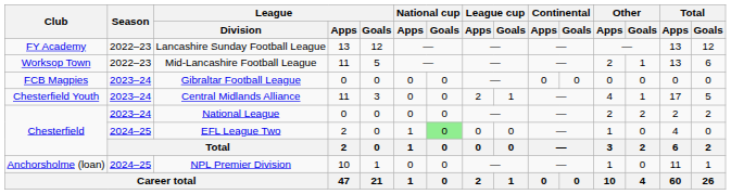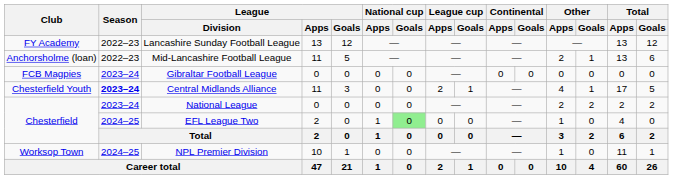Mid-Lancashire Football League | Club: Worksop Town -> Anchorsholme (loan)
Central Midlands Alliance | Season: normal -> bold
NPL Premier Division | Club: Anchorsholme (loan) -> Worksop Town
